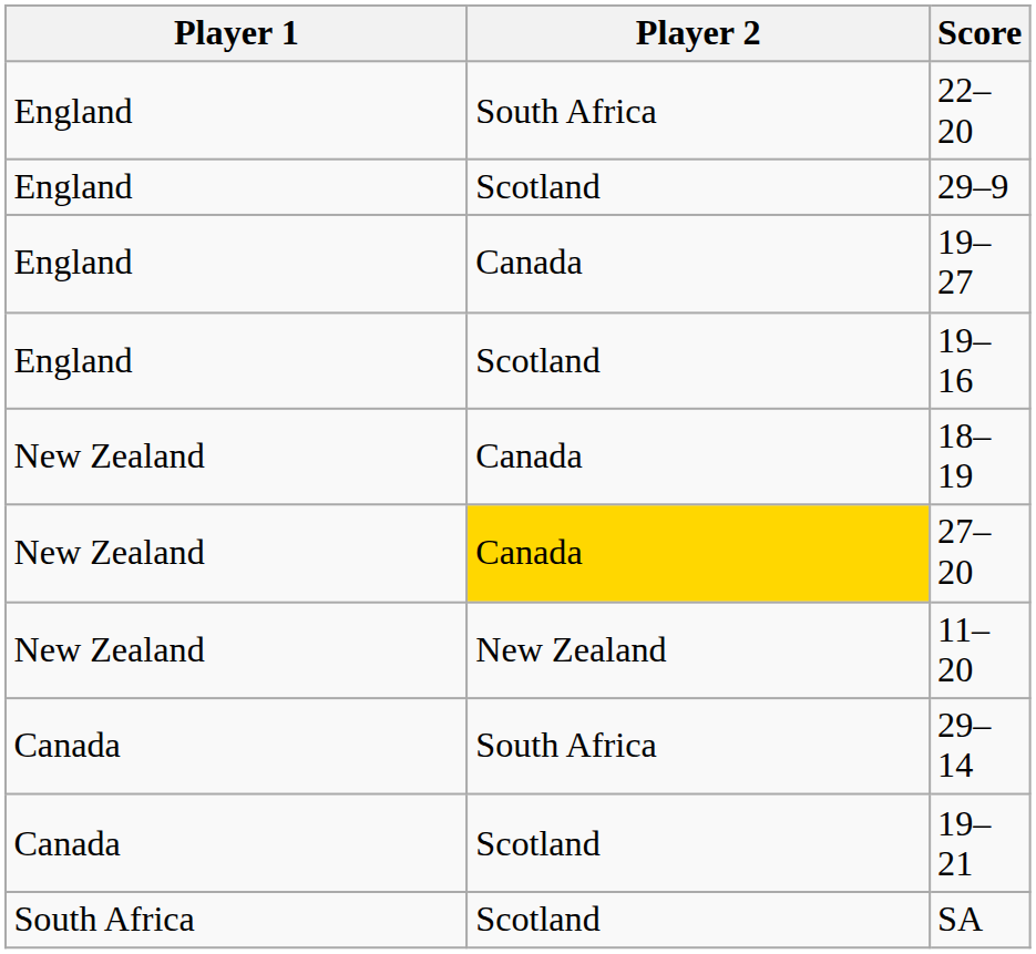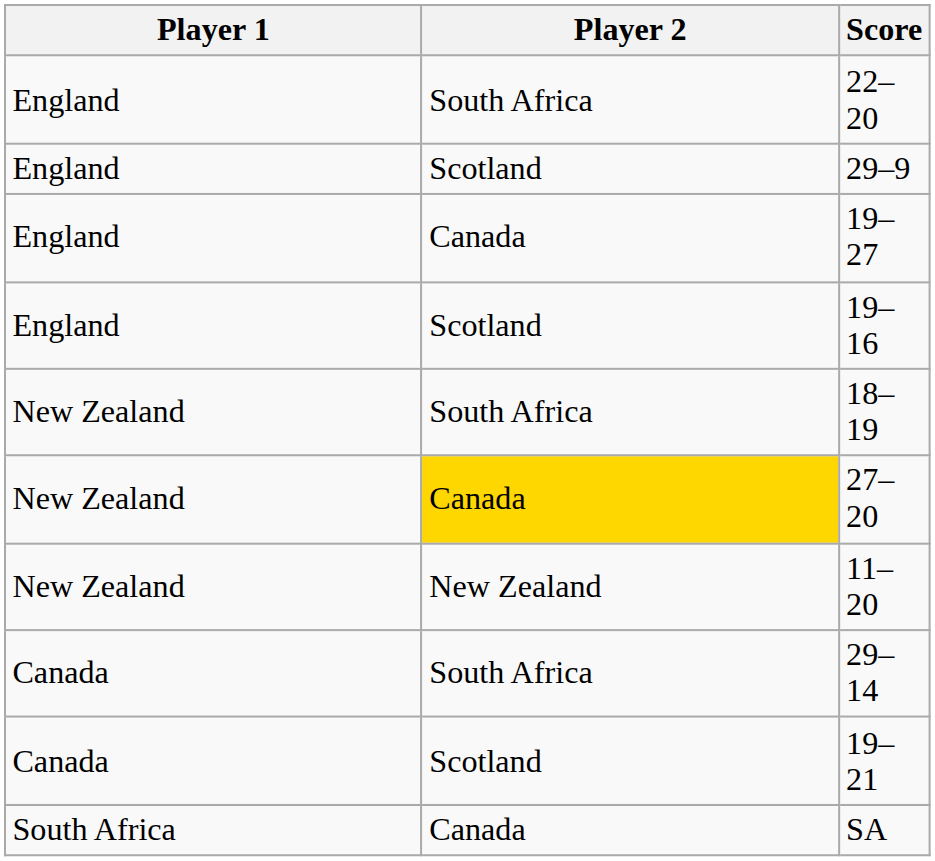18–19 | Player 2: Canada -> South Africa
SA | Player 2: Scotland -> Canada
